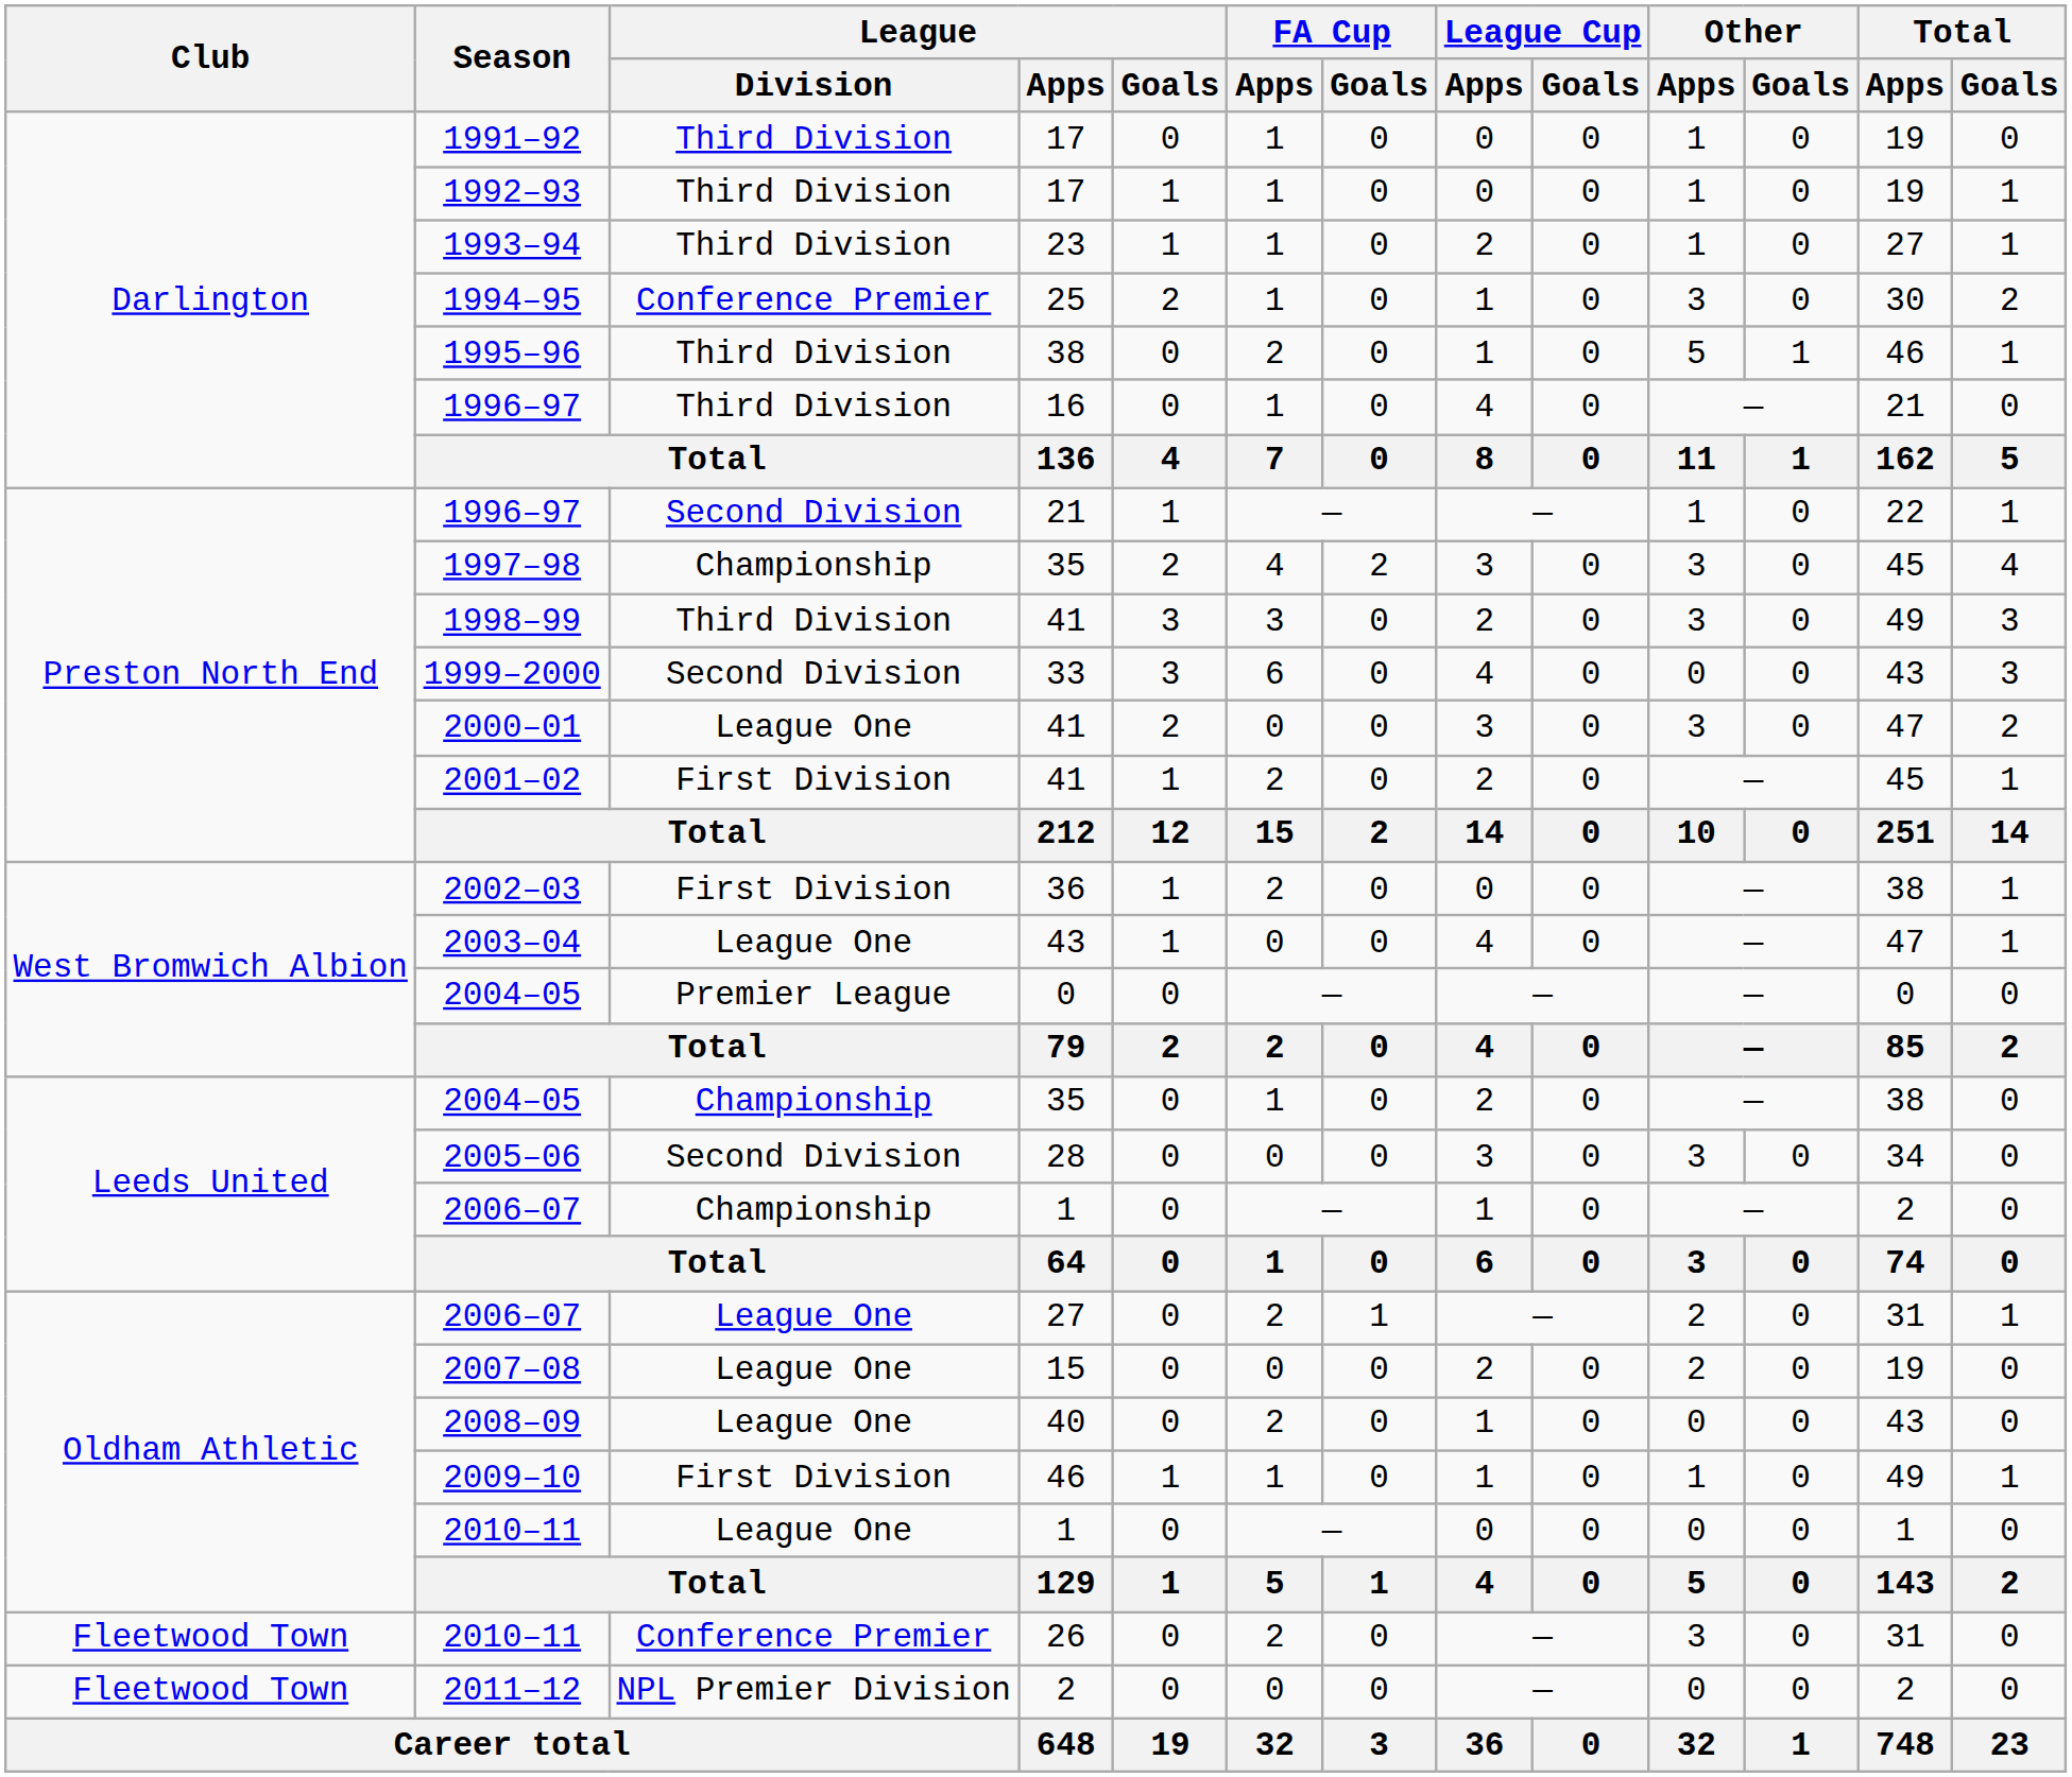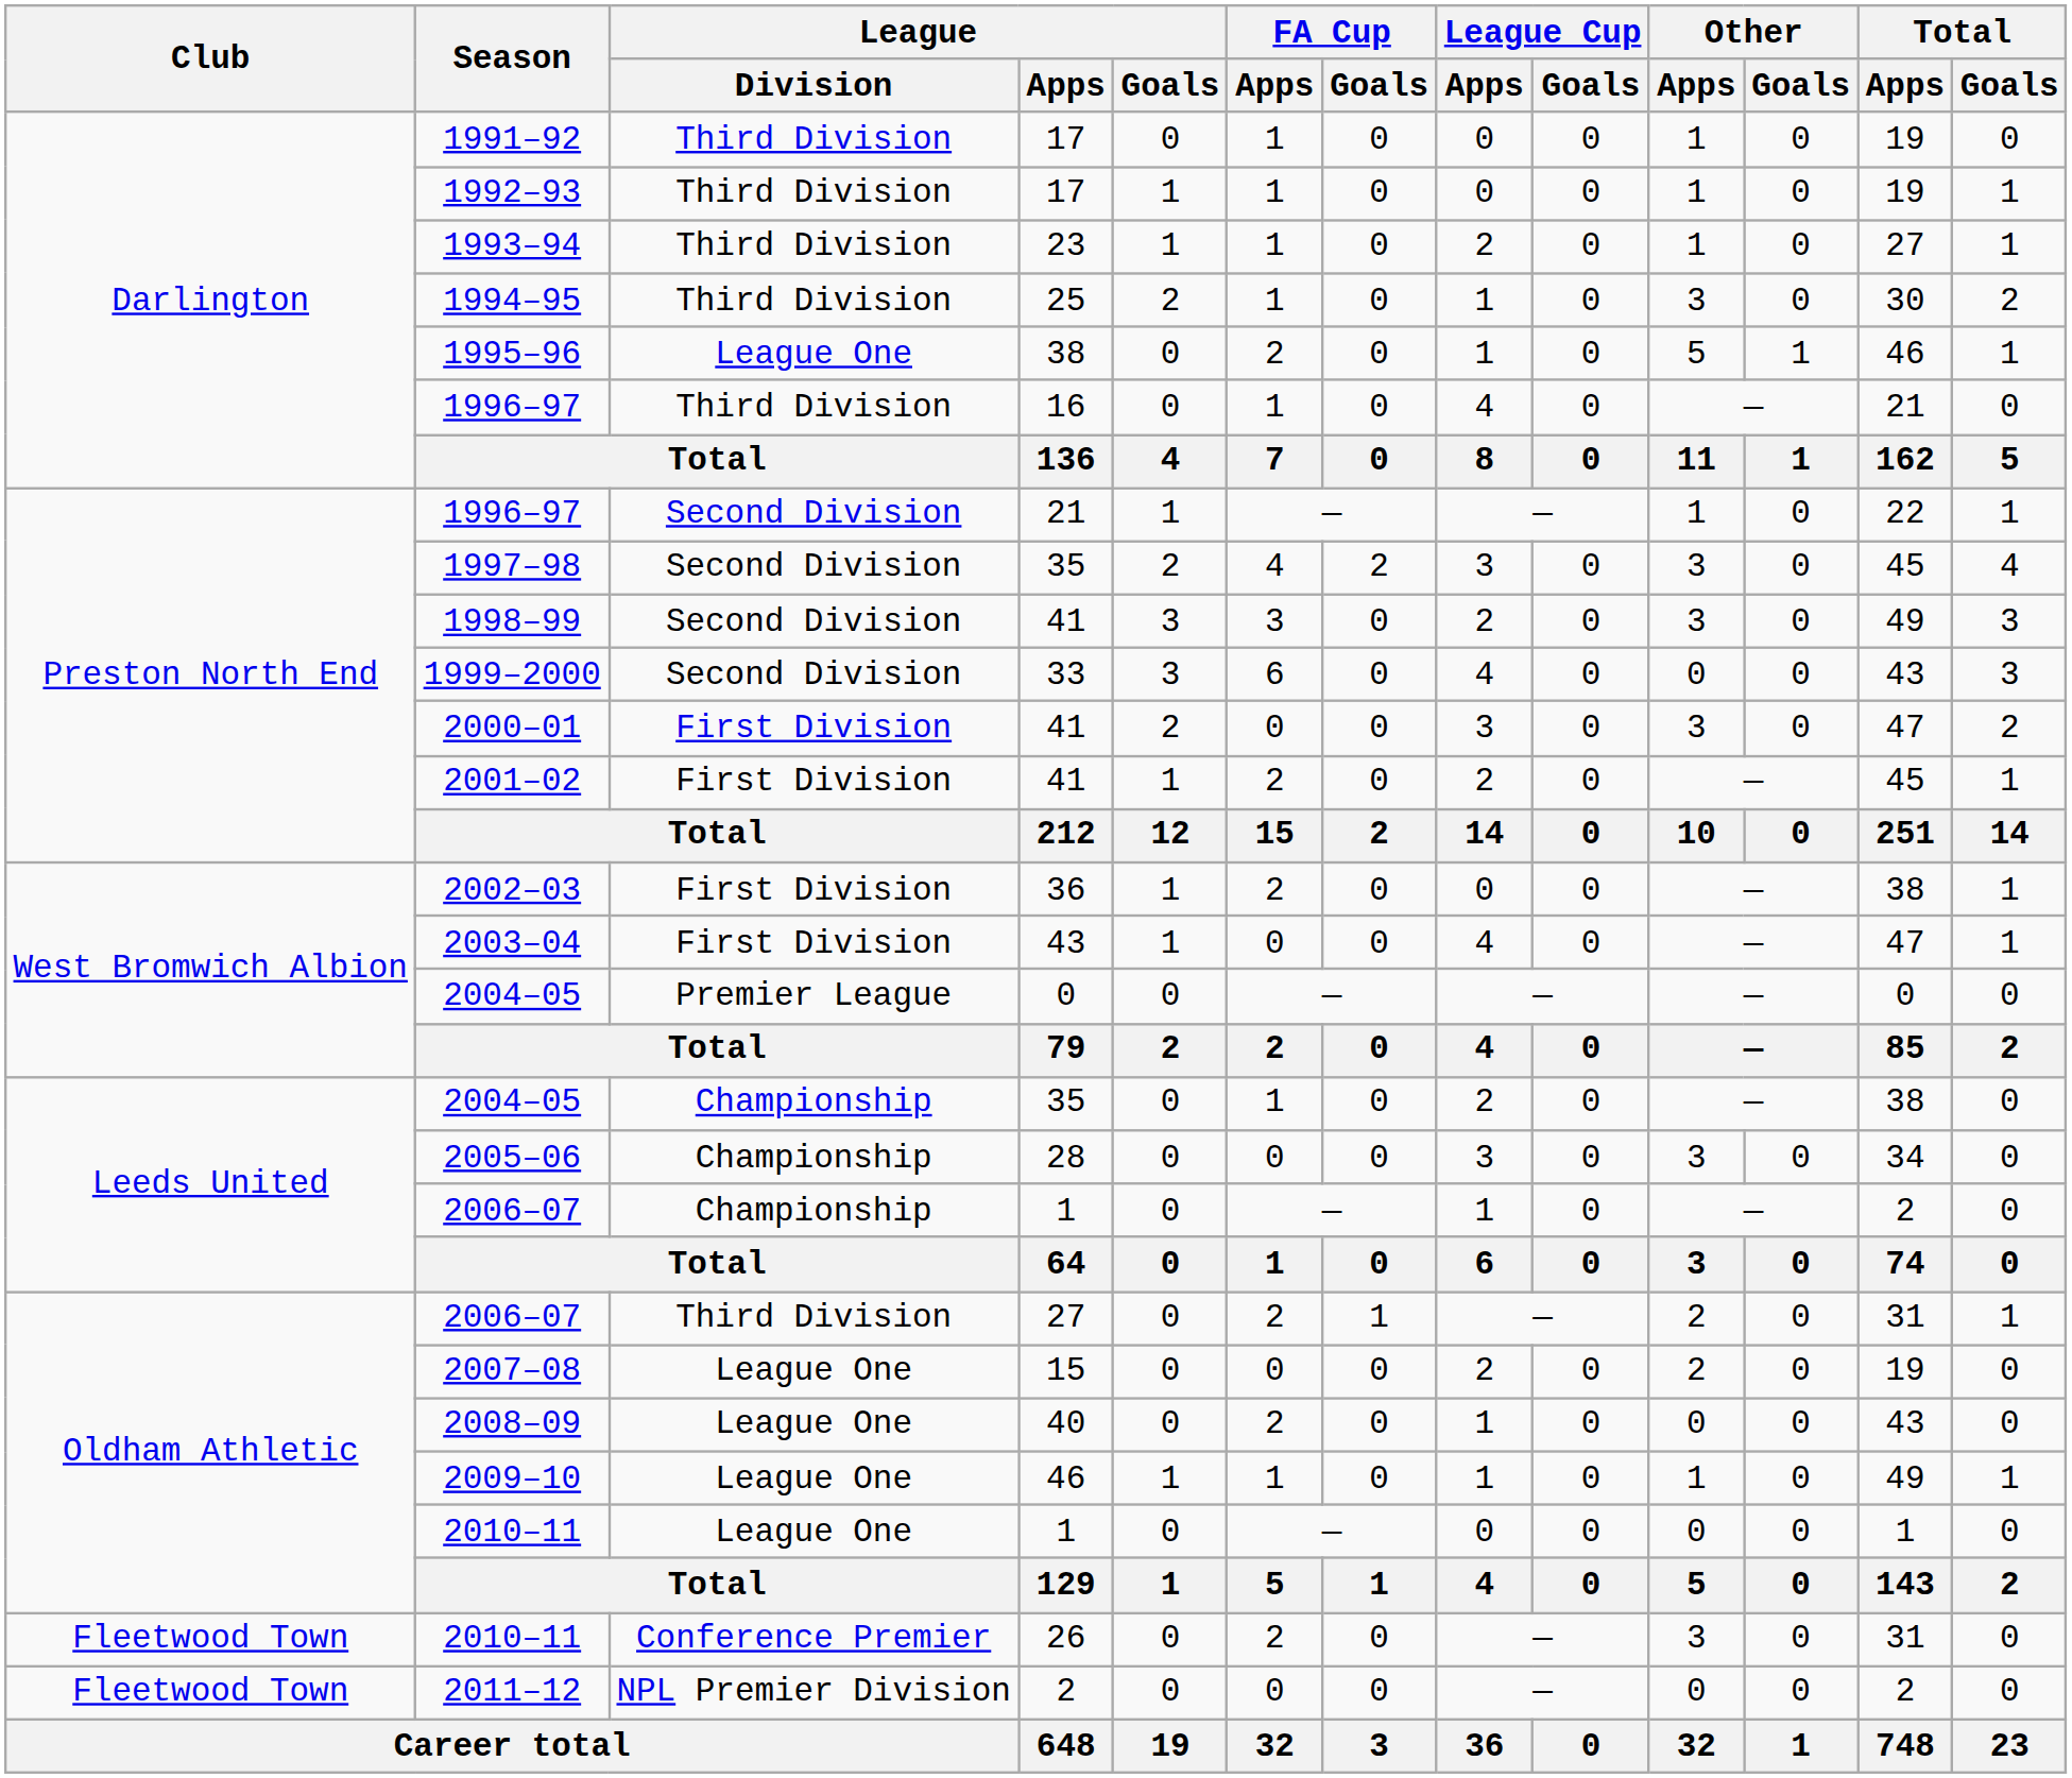1994–95 | League / Division: Conference Premier -> Third Division
1995–96 | League / Division: Third Division -> League One
1997–98 | League / Division: Championship -> Second Division
1998–99 | League / Division: Third Division -> Second Division
2000–01 | League / Division: League One -> First Division
2003–04 | League / Division: League One -> First Division
2005–06 | League / Division: Second Division -> Championship
2006–07 / 27 | League / Division: League One -> Third Division
2009–10 | League / Division: First Division -> League One
